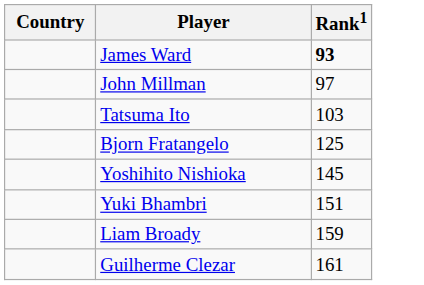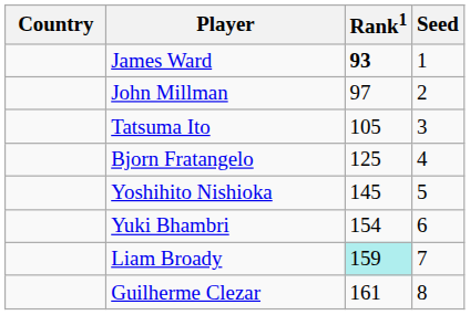+ column: Seed | 1 | 2 | 3 | 4 | 5 | 6 | 7 | 8
Tatsuma Ito | Rank1: 103 -> 105
Yuki Bhambri | Rank1: 151 -> 154
Liam Broady | Rank1: no background -> paleturquoise background
